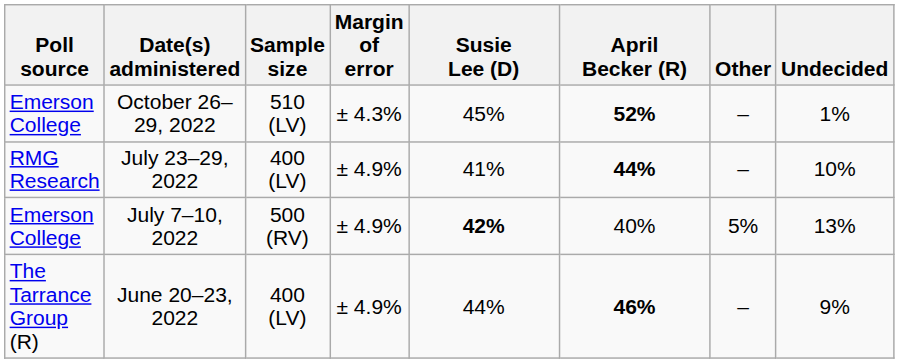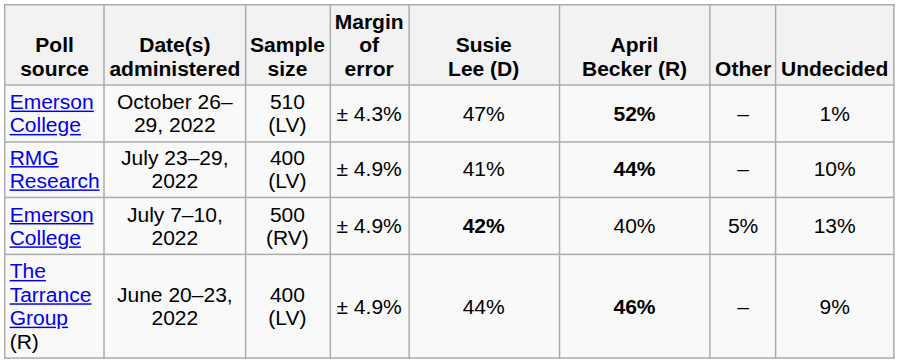October 26–29, 2022 | Susie Lee (D): 45% -> 47%
